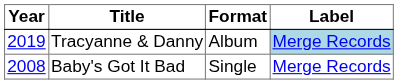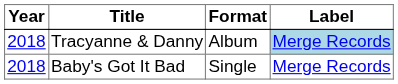Tracyanne & Danny | Year: 2019 -> 2018
Baby's Got It Bad | Year: 2008 -> 2018
